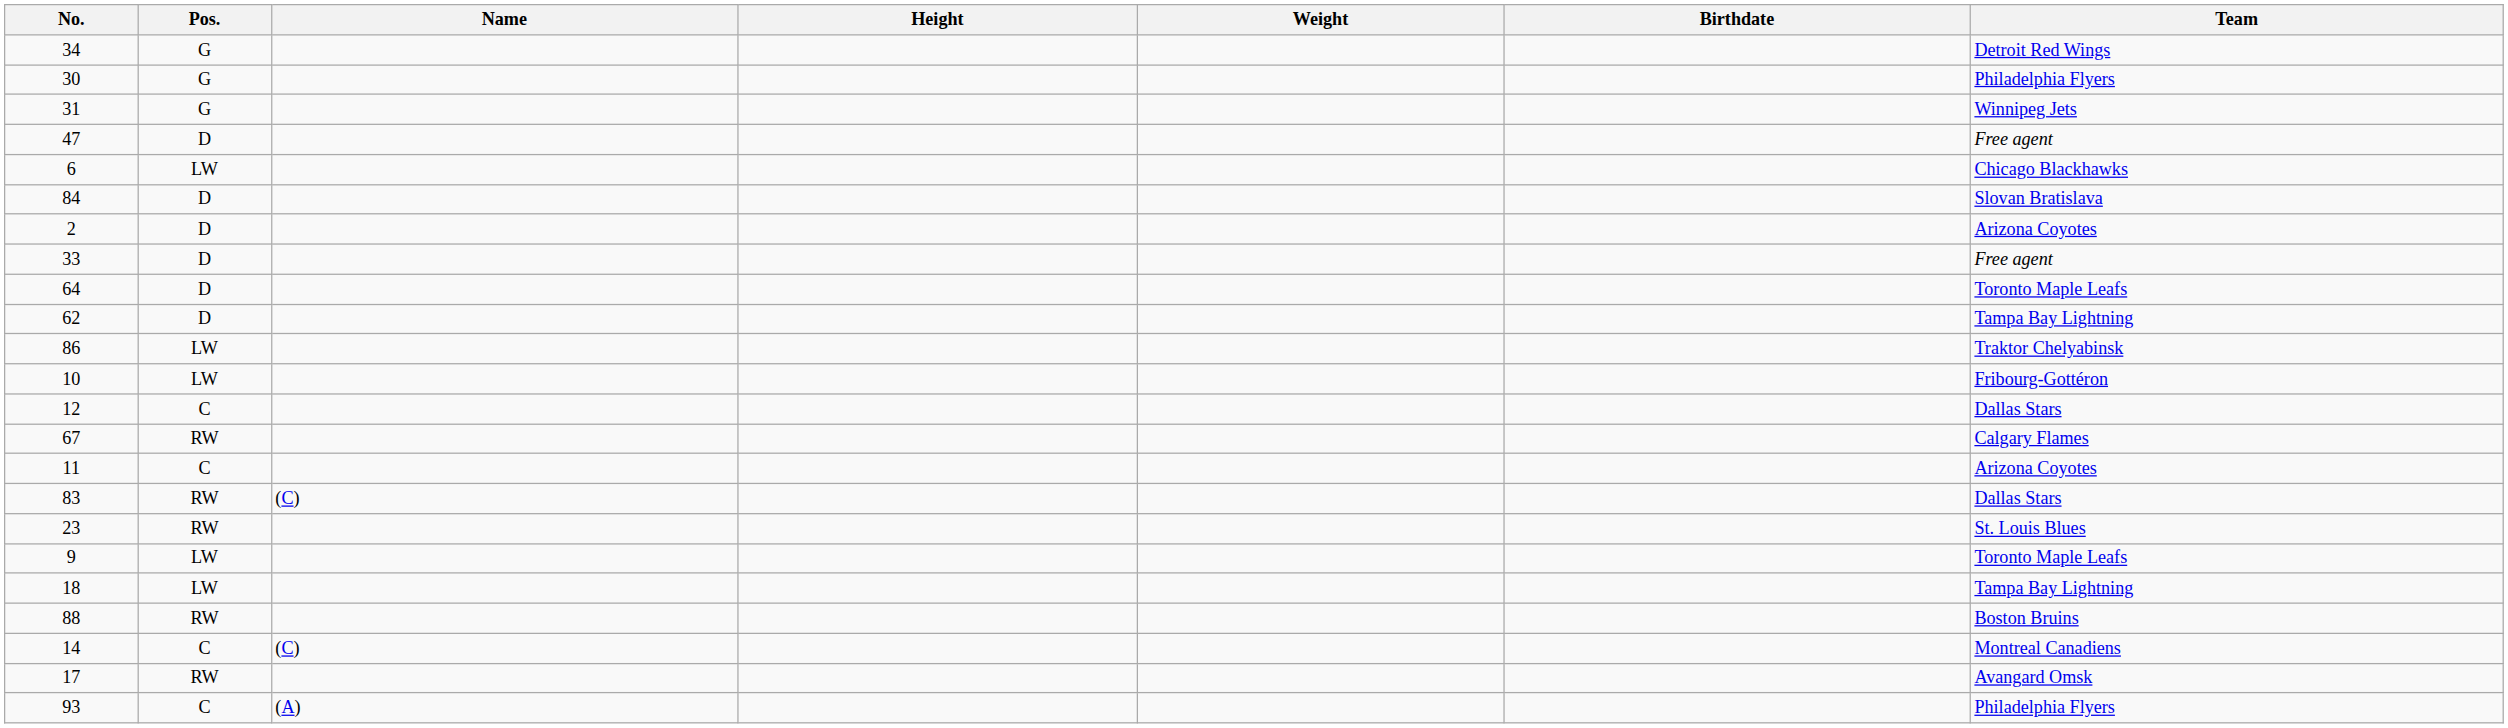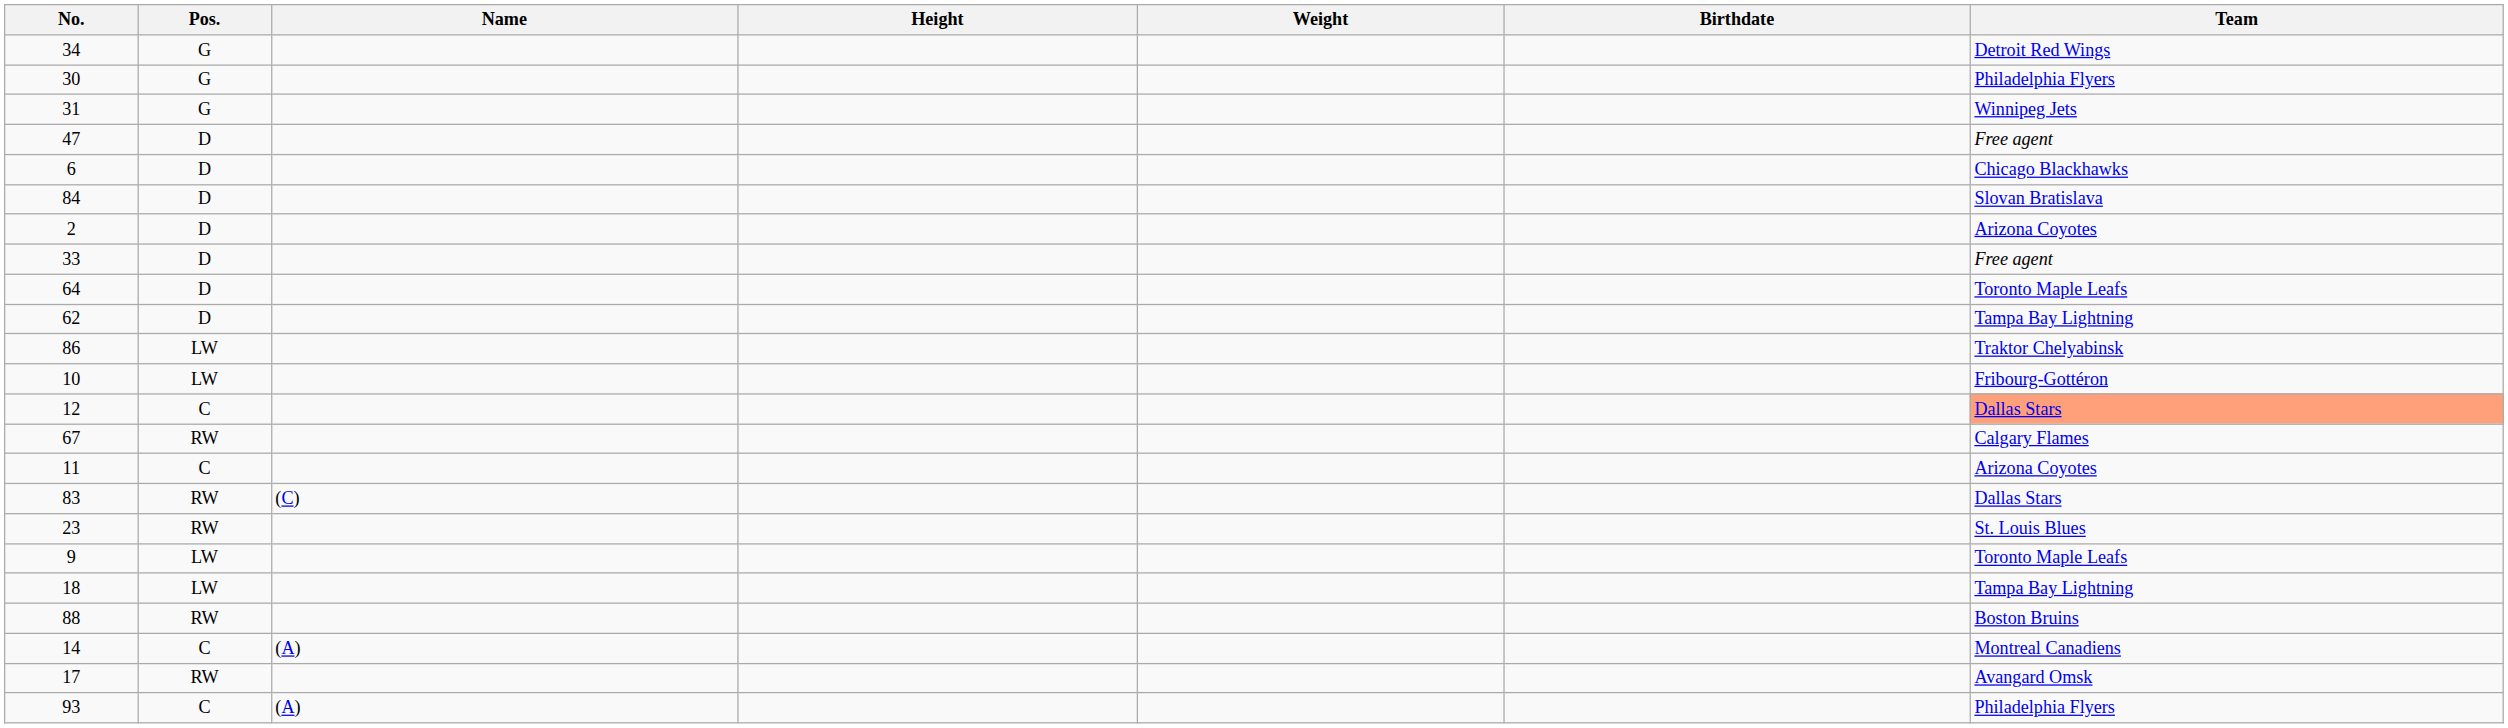6 | Pos.: LW -> D
12 | Team: no background -> lightsalmon background
14 | Name: (C) -> (A)
